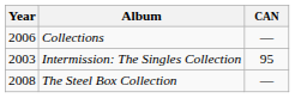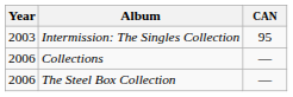rows swapped: Intermission: The Singles Collection <-> Collections
The Steel Box Collection | Year: 2008 -> 2006
